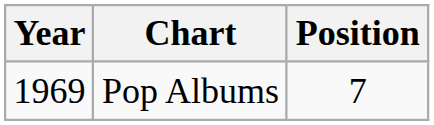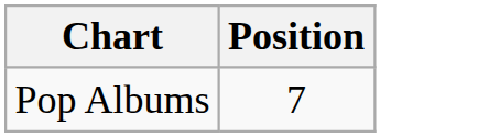- column: Year | 1969
